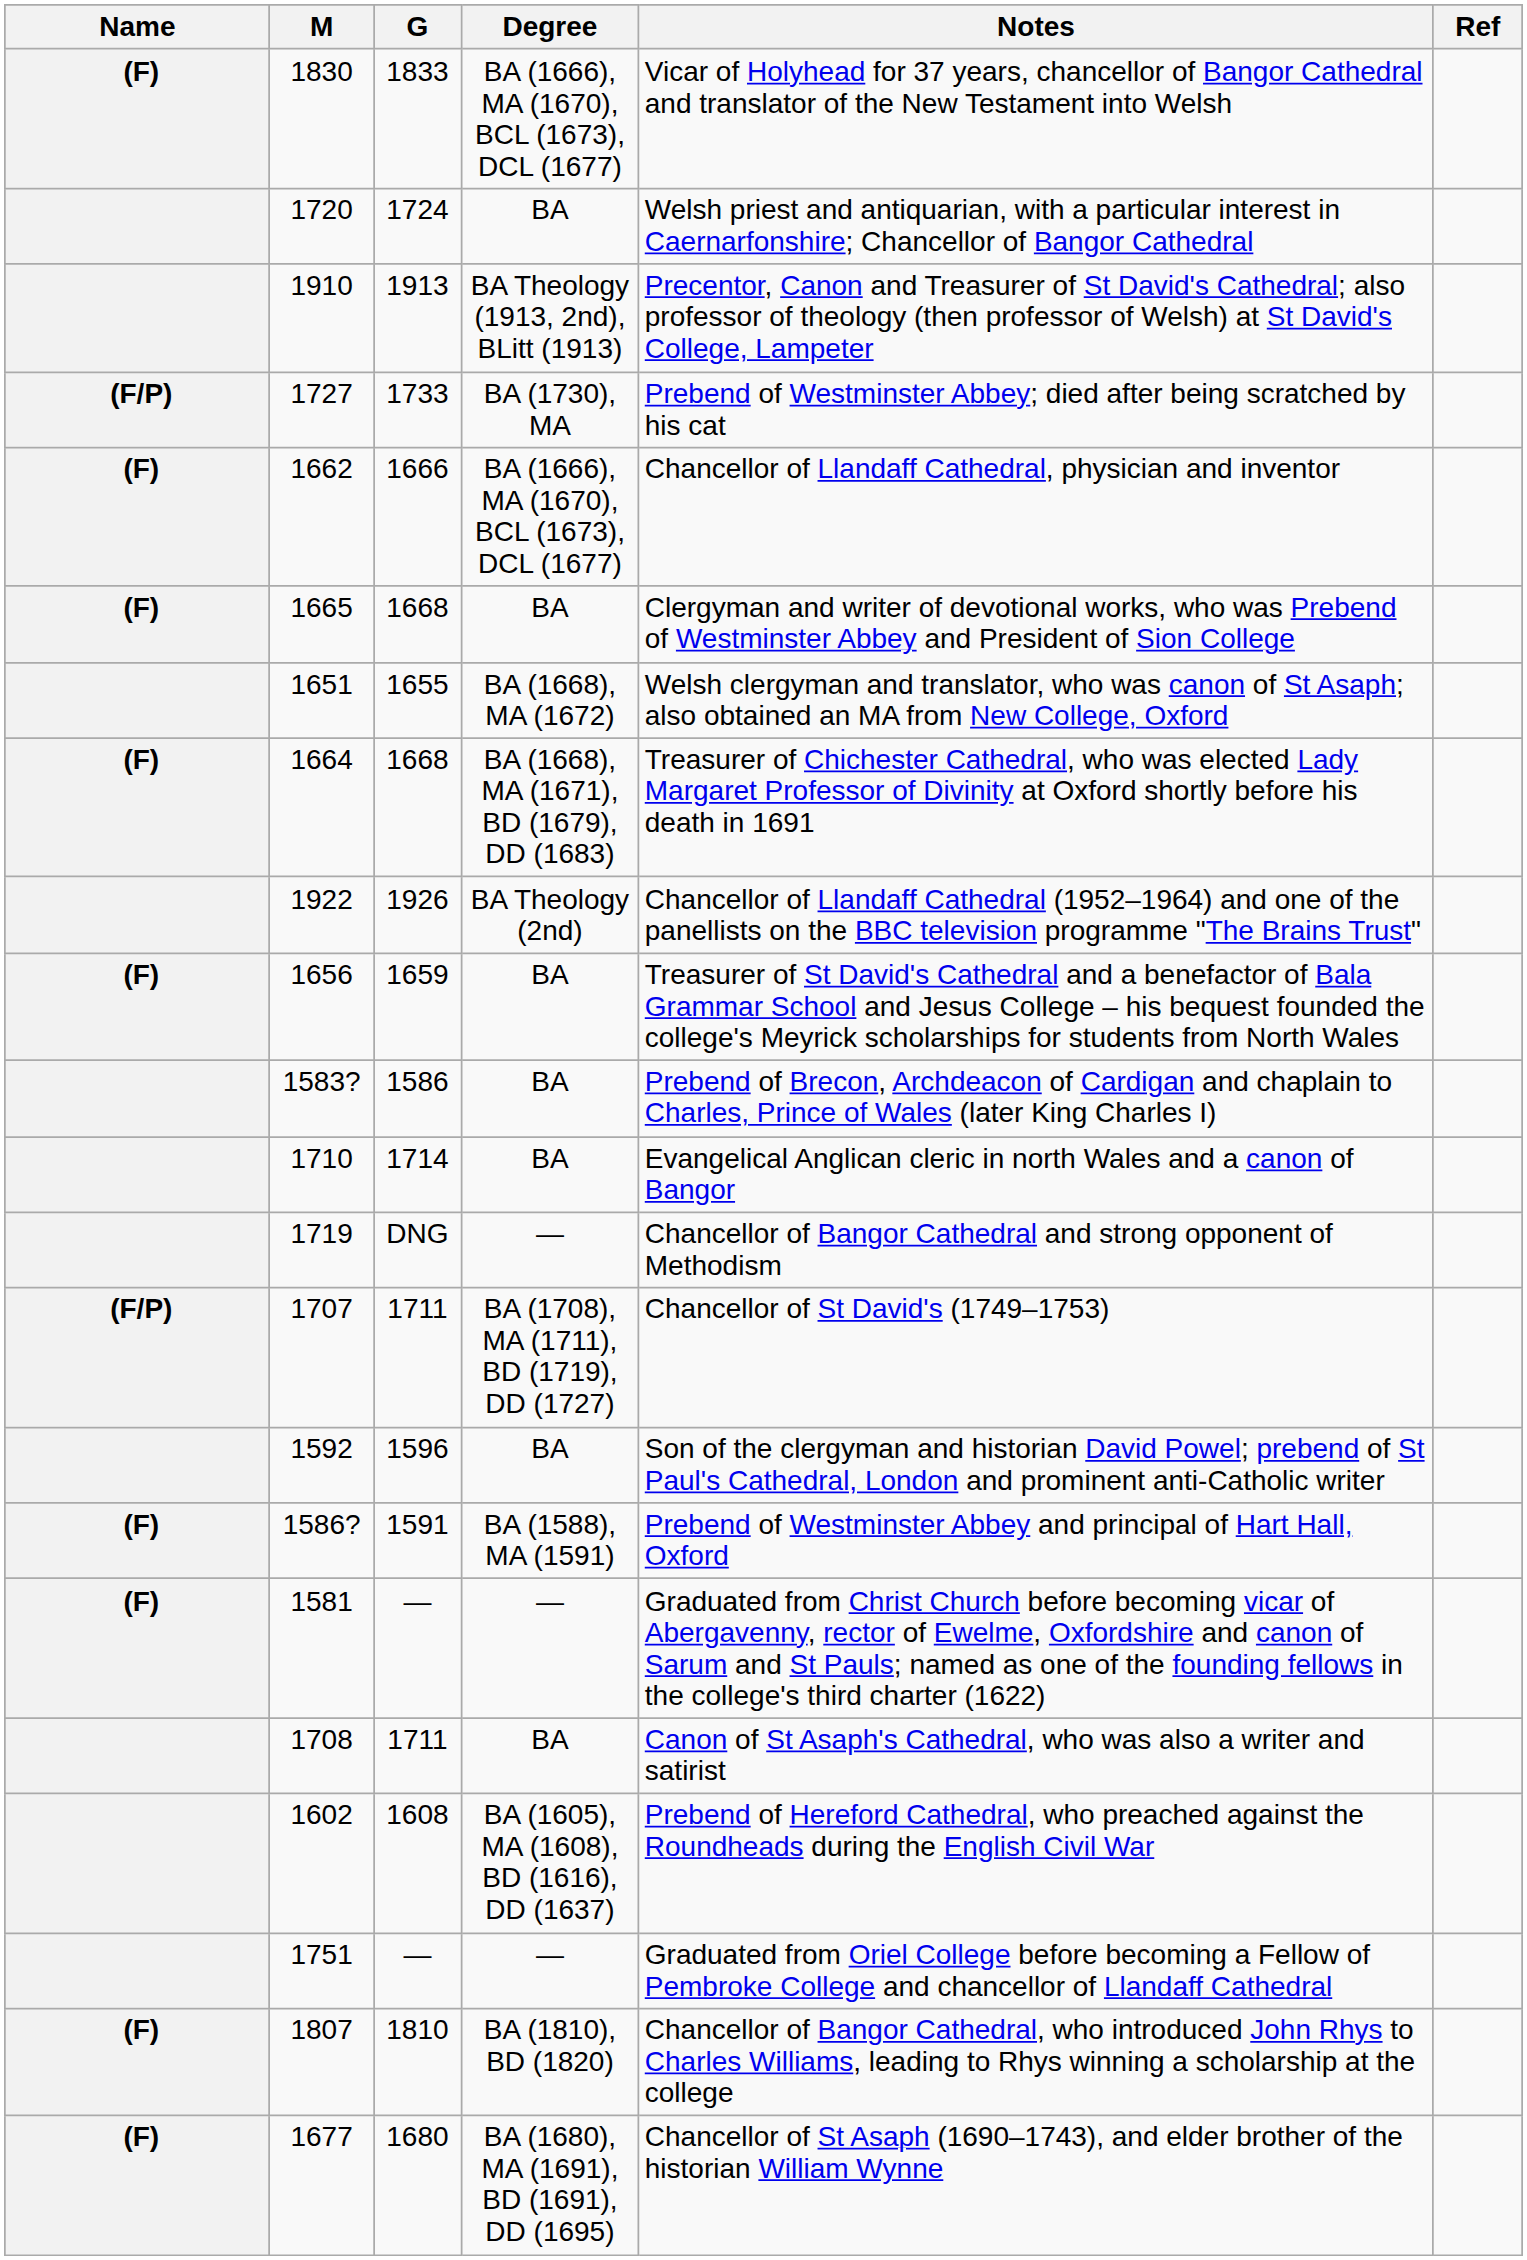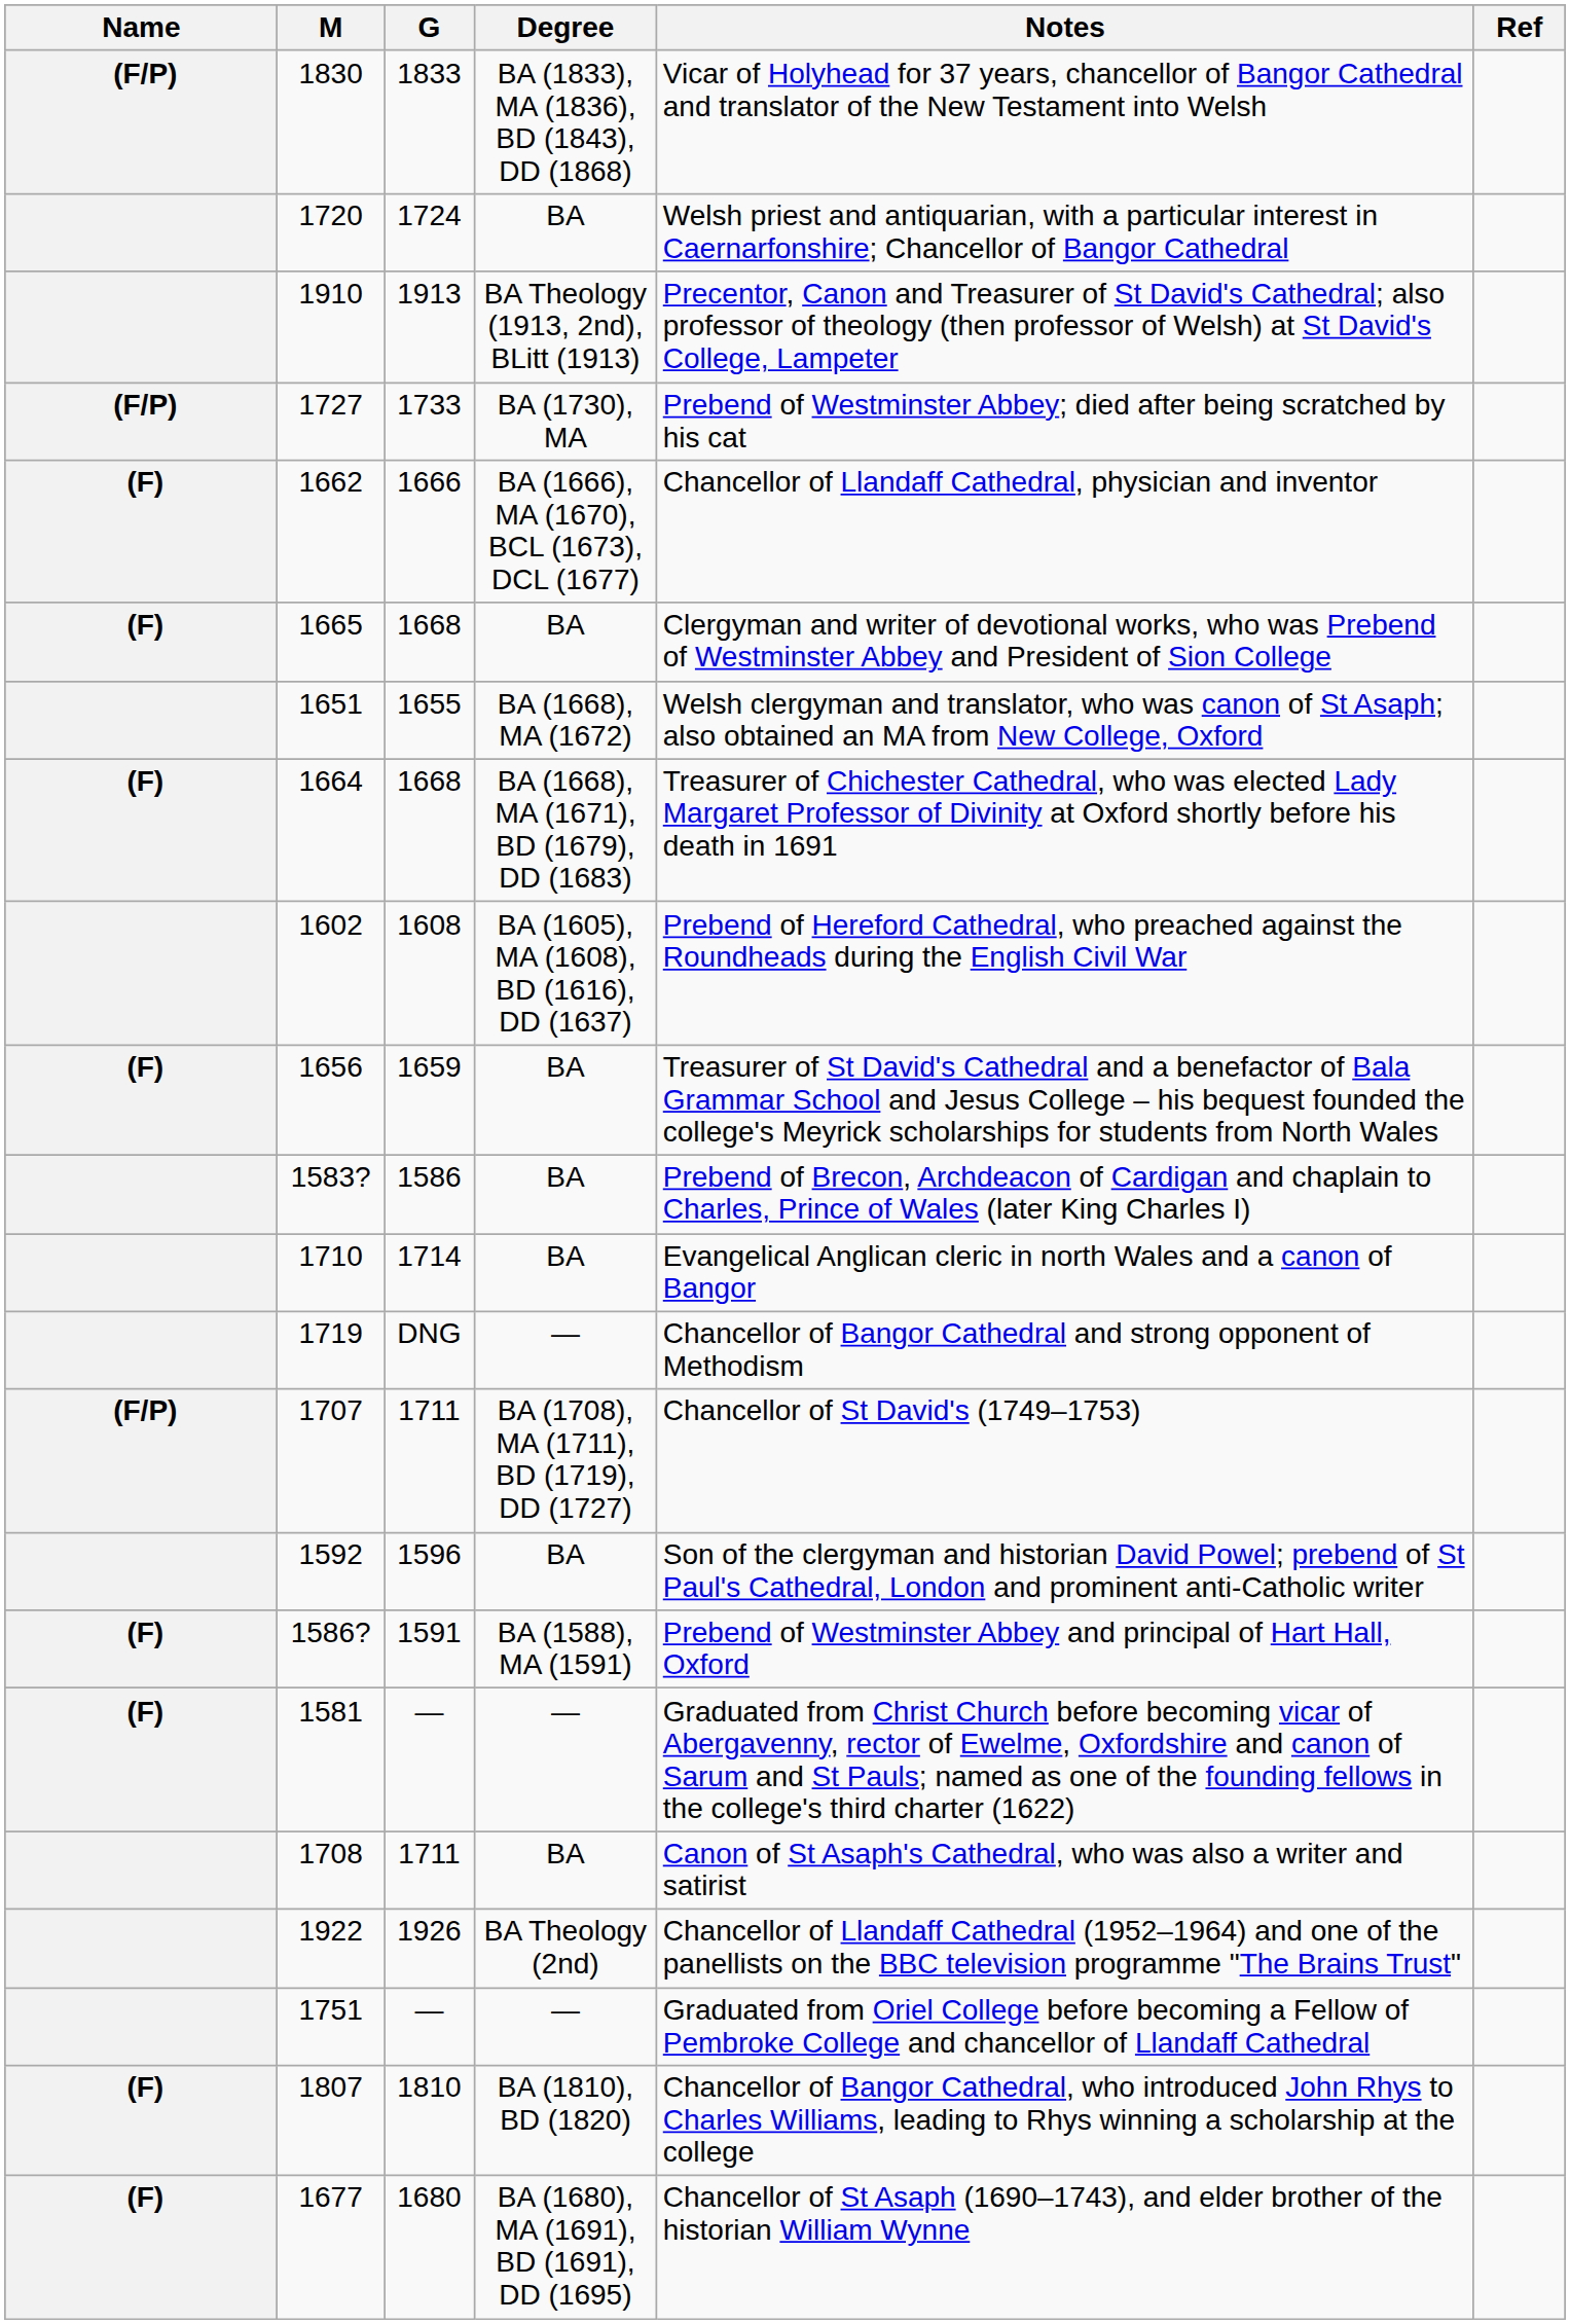1830 | Name: (F) -> (F/P)
1830 | Degree: BA (1666), MA (1670), BCL (1673), DCL (1677) -> BA (1833), MA (1836), BD (1843), DD (1868)
rows swapped: 1922 <-> 1602
